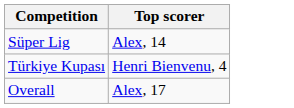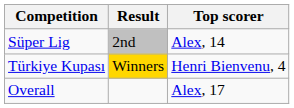+ column: Result | 2nd | Winners
